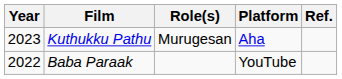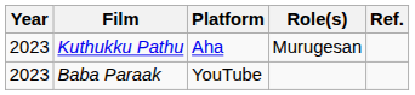columns swapped: Role(s) <-> Platform
Baba Paraak | Year: 2022 -> 2023
